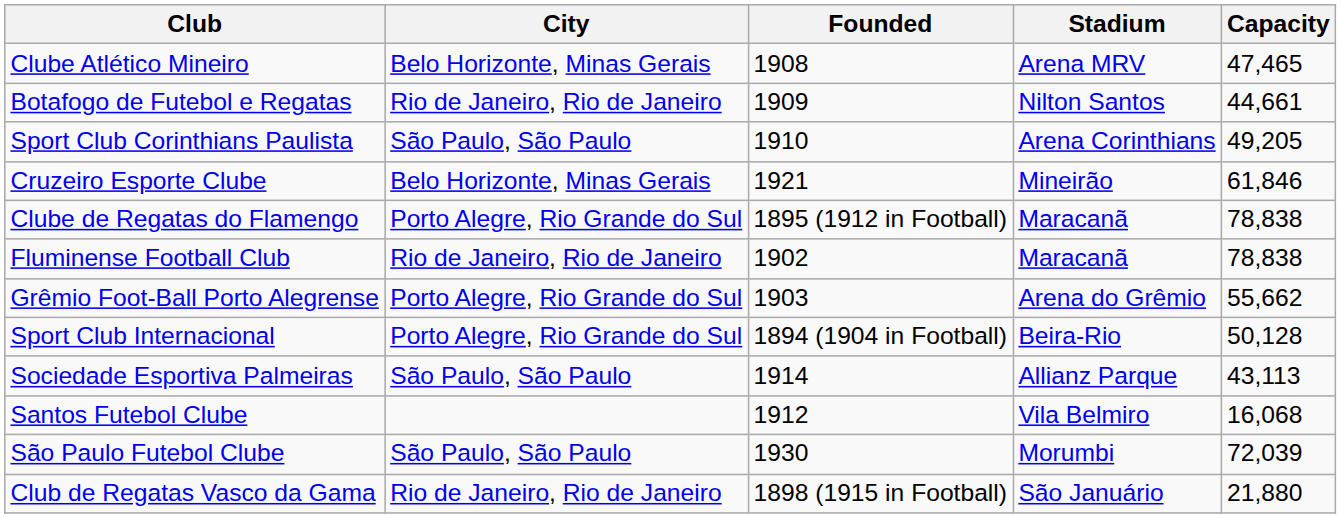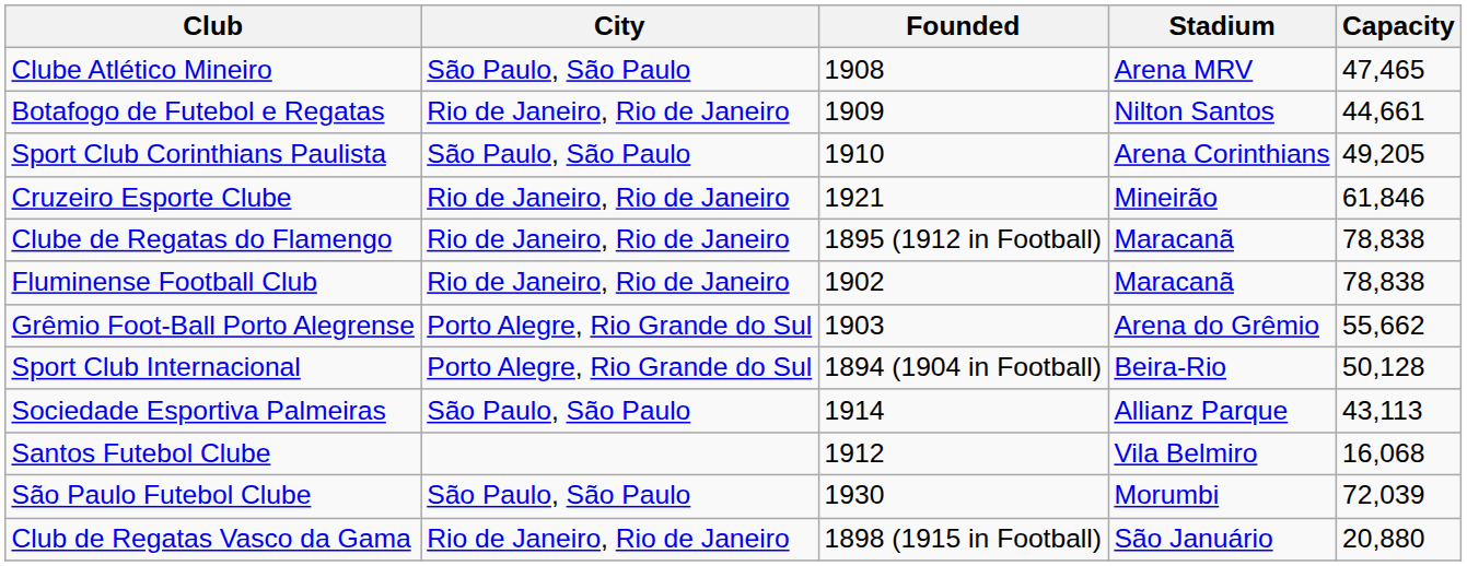Clube Atlético Mineiro | City: Belo Horizonte, Minas Gerais -> São Paulo, São Paulo
Cruzeiro Esporte Clube | City: Belo Horizonte, Minas Gerais -> Rio de Janeiro, Rio de Janeiro
Clube de Regatas do Flamengo | City: Porto Alegre, Rio Grande do Sul -> Rio de Janeiro, Rio de Janeiro
Club de Regatas Vasco da Gama | Capacity: 21,880 -> 20,880
